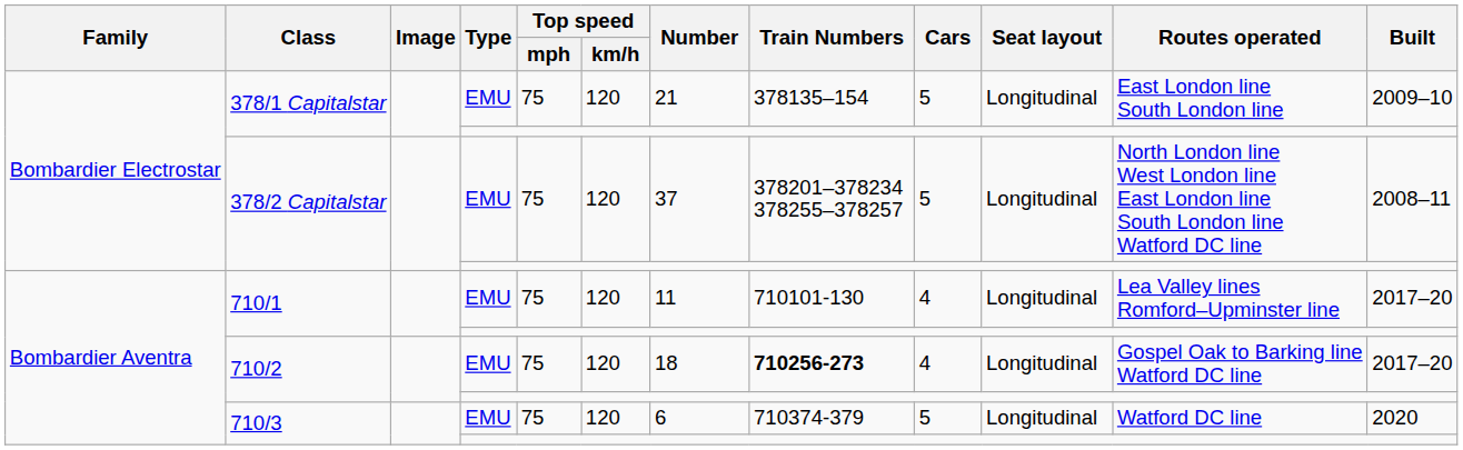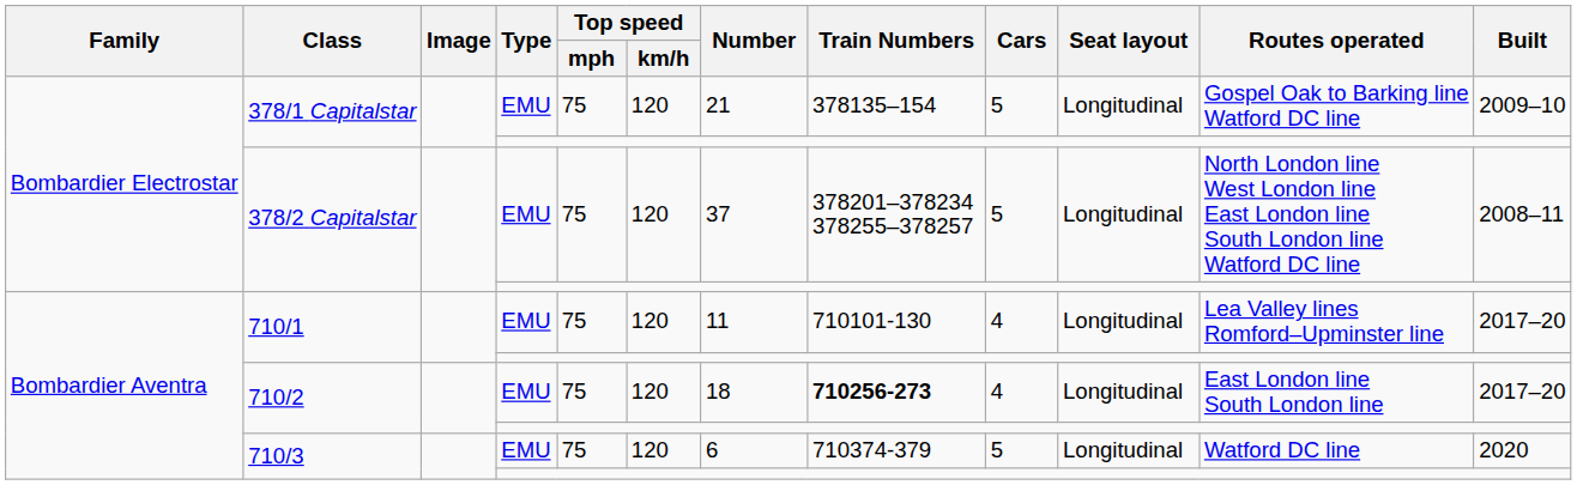378/1 Capitalstar / EMU | Routes operated: East London line South London line -> Gospel Oak to Barking line Watford DC line
710/2 / EMU | Routes operated: Gospel Oak to Barking line Watford DC line -> East London line South London line
